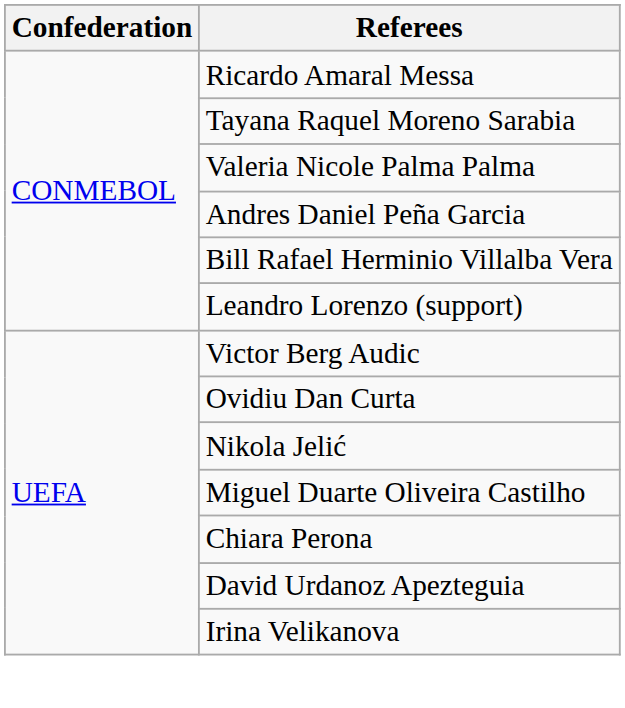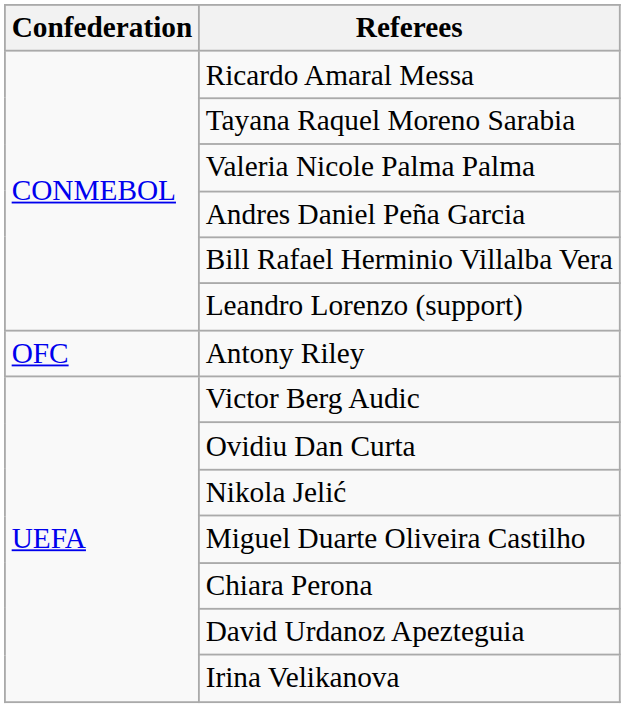+ row: OFC | Antony Riley
